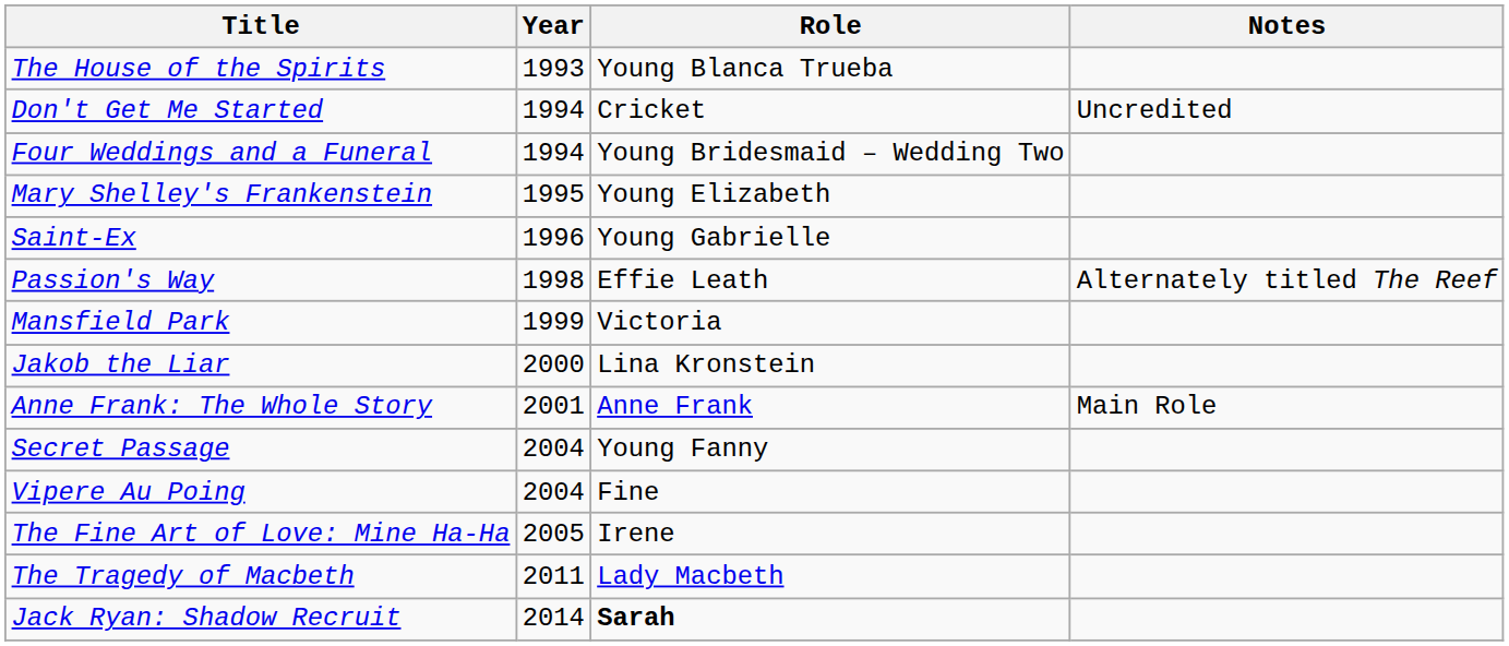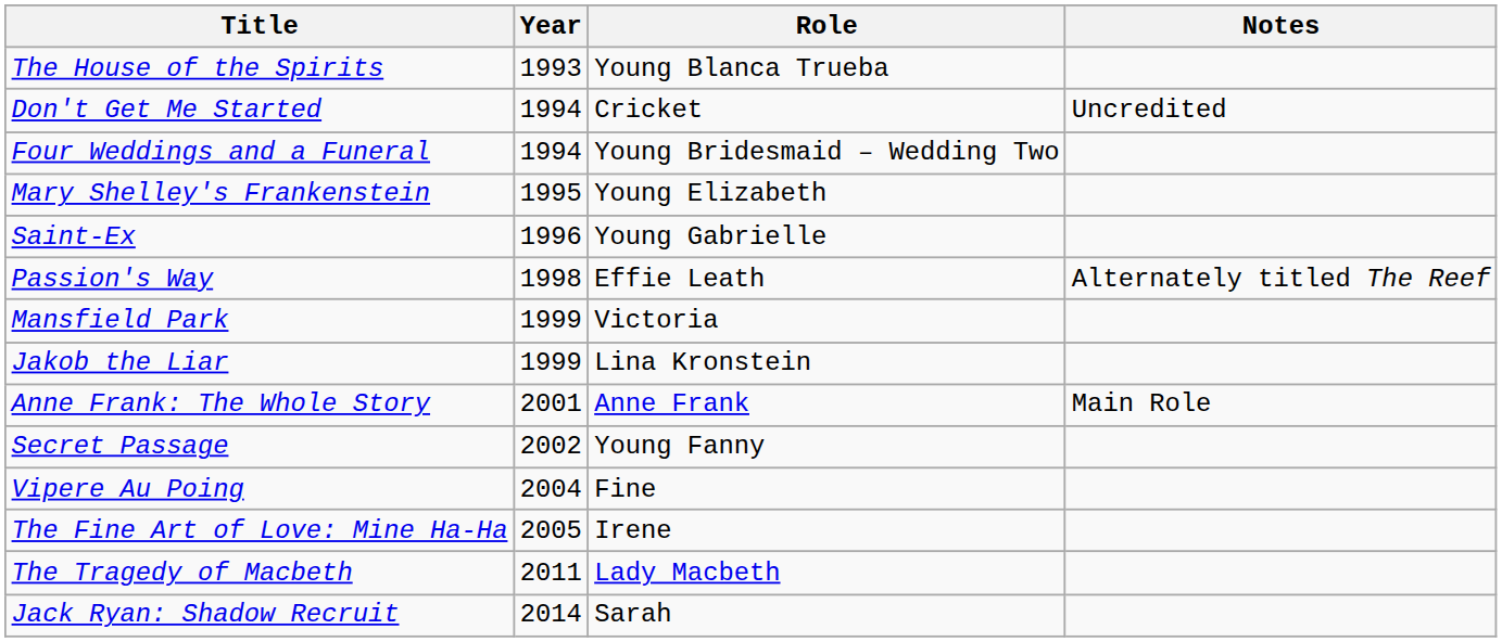Jakob the Liar | Year: 2000 -> 1999
Secret Passage | Year: 2004 -> 2002
Jack Ryan: Shadow Recruit | Role: bold -> normal
